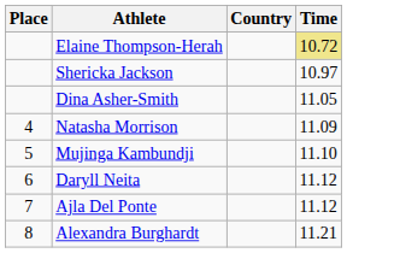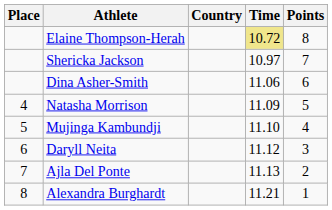+ column: Points | 8 | 7 | 6 | 5 | 4 | 3 | 2 | 1
Dina Asher-Smith | Time: 11.05 -> 11.06
Ajla Del Ponte | Time: 11.12 -> 11.13
